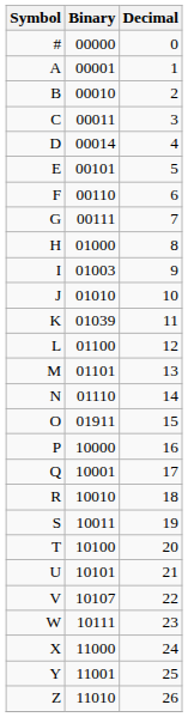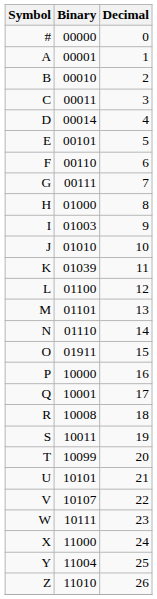R | Binary: 10010 -> 10008
T | Binary: 10100 -> 10099
Y | Binary: 11001 -> 11004
